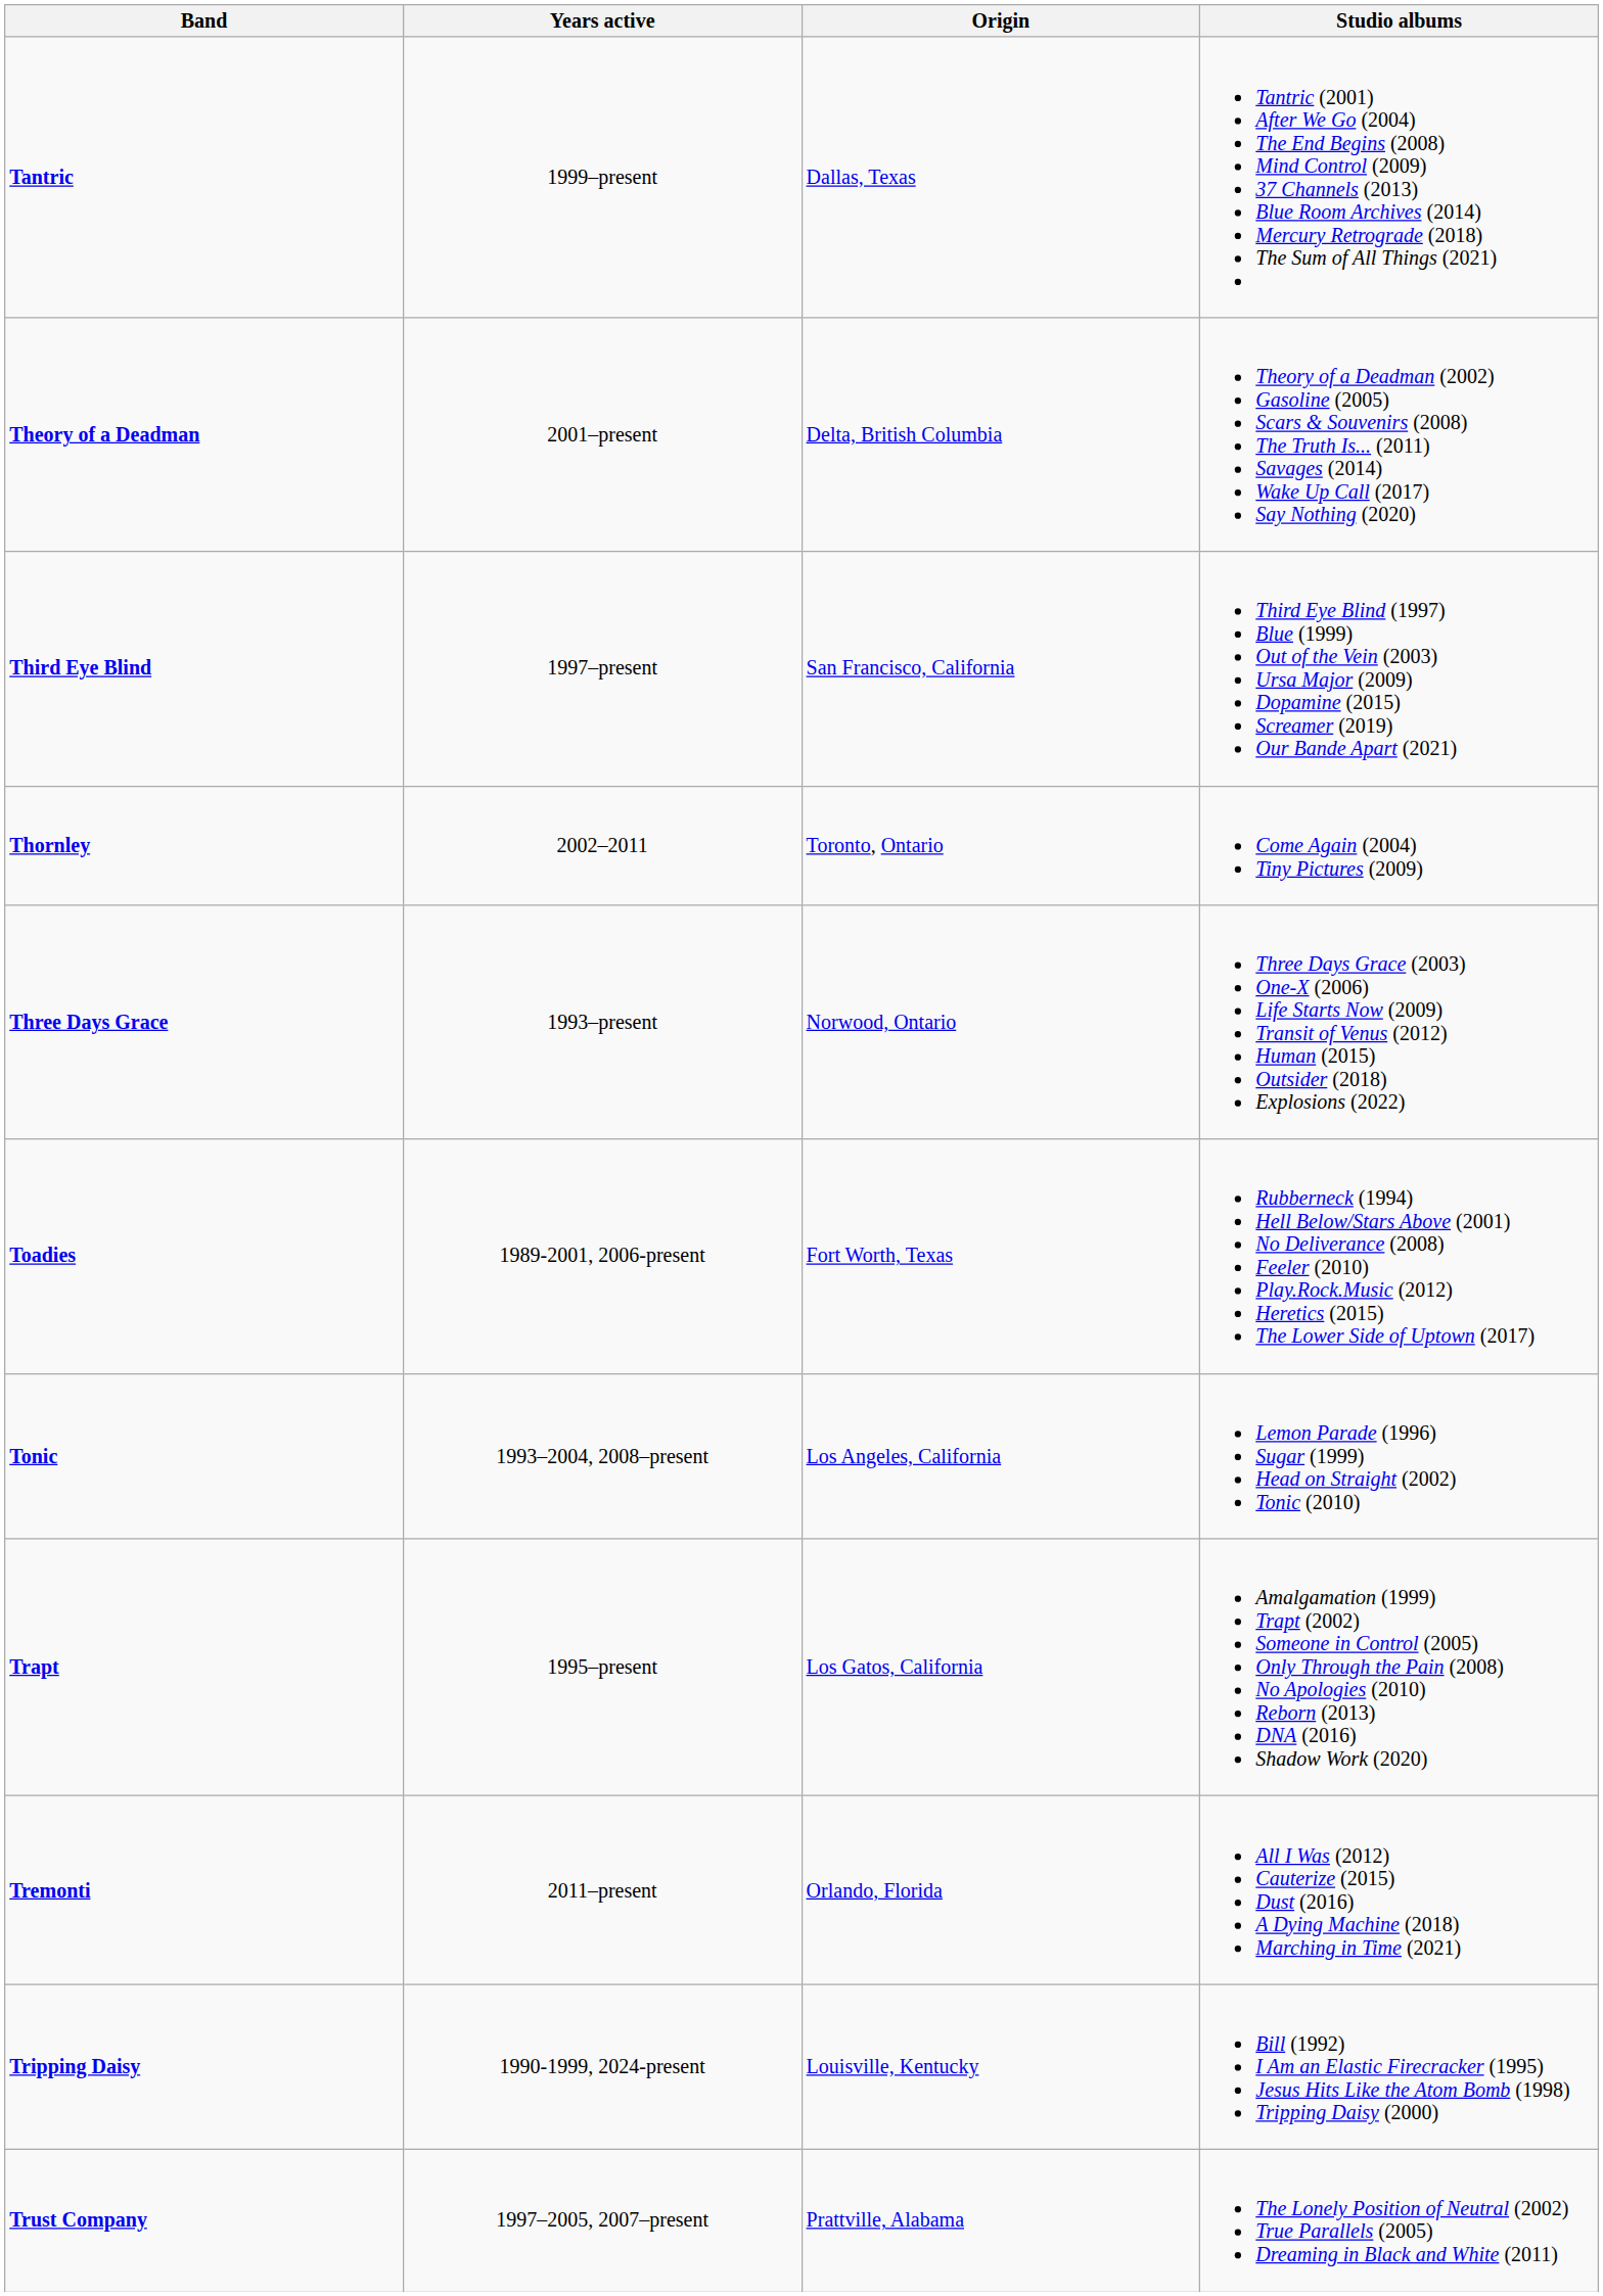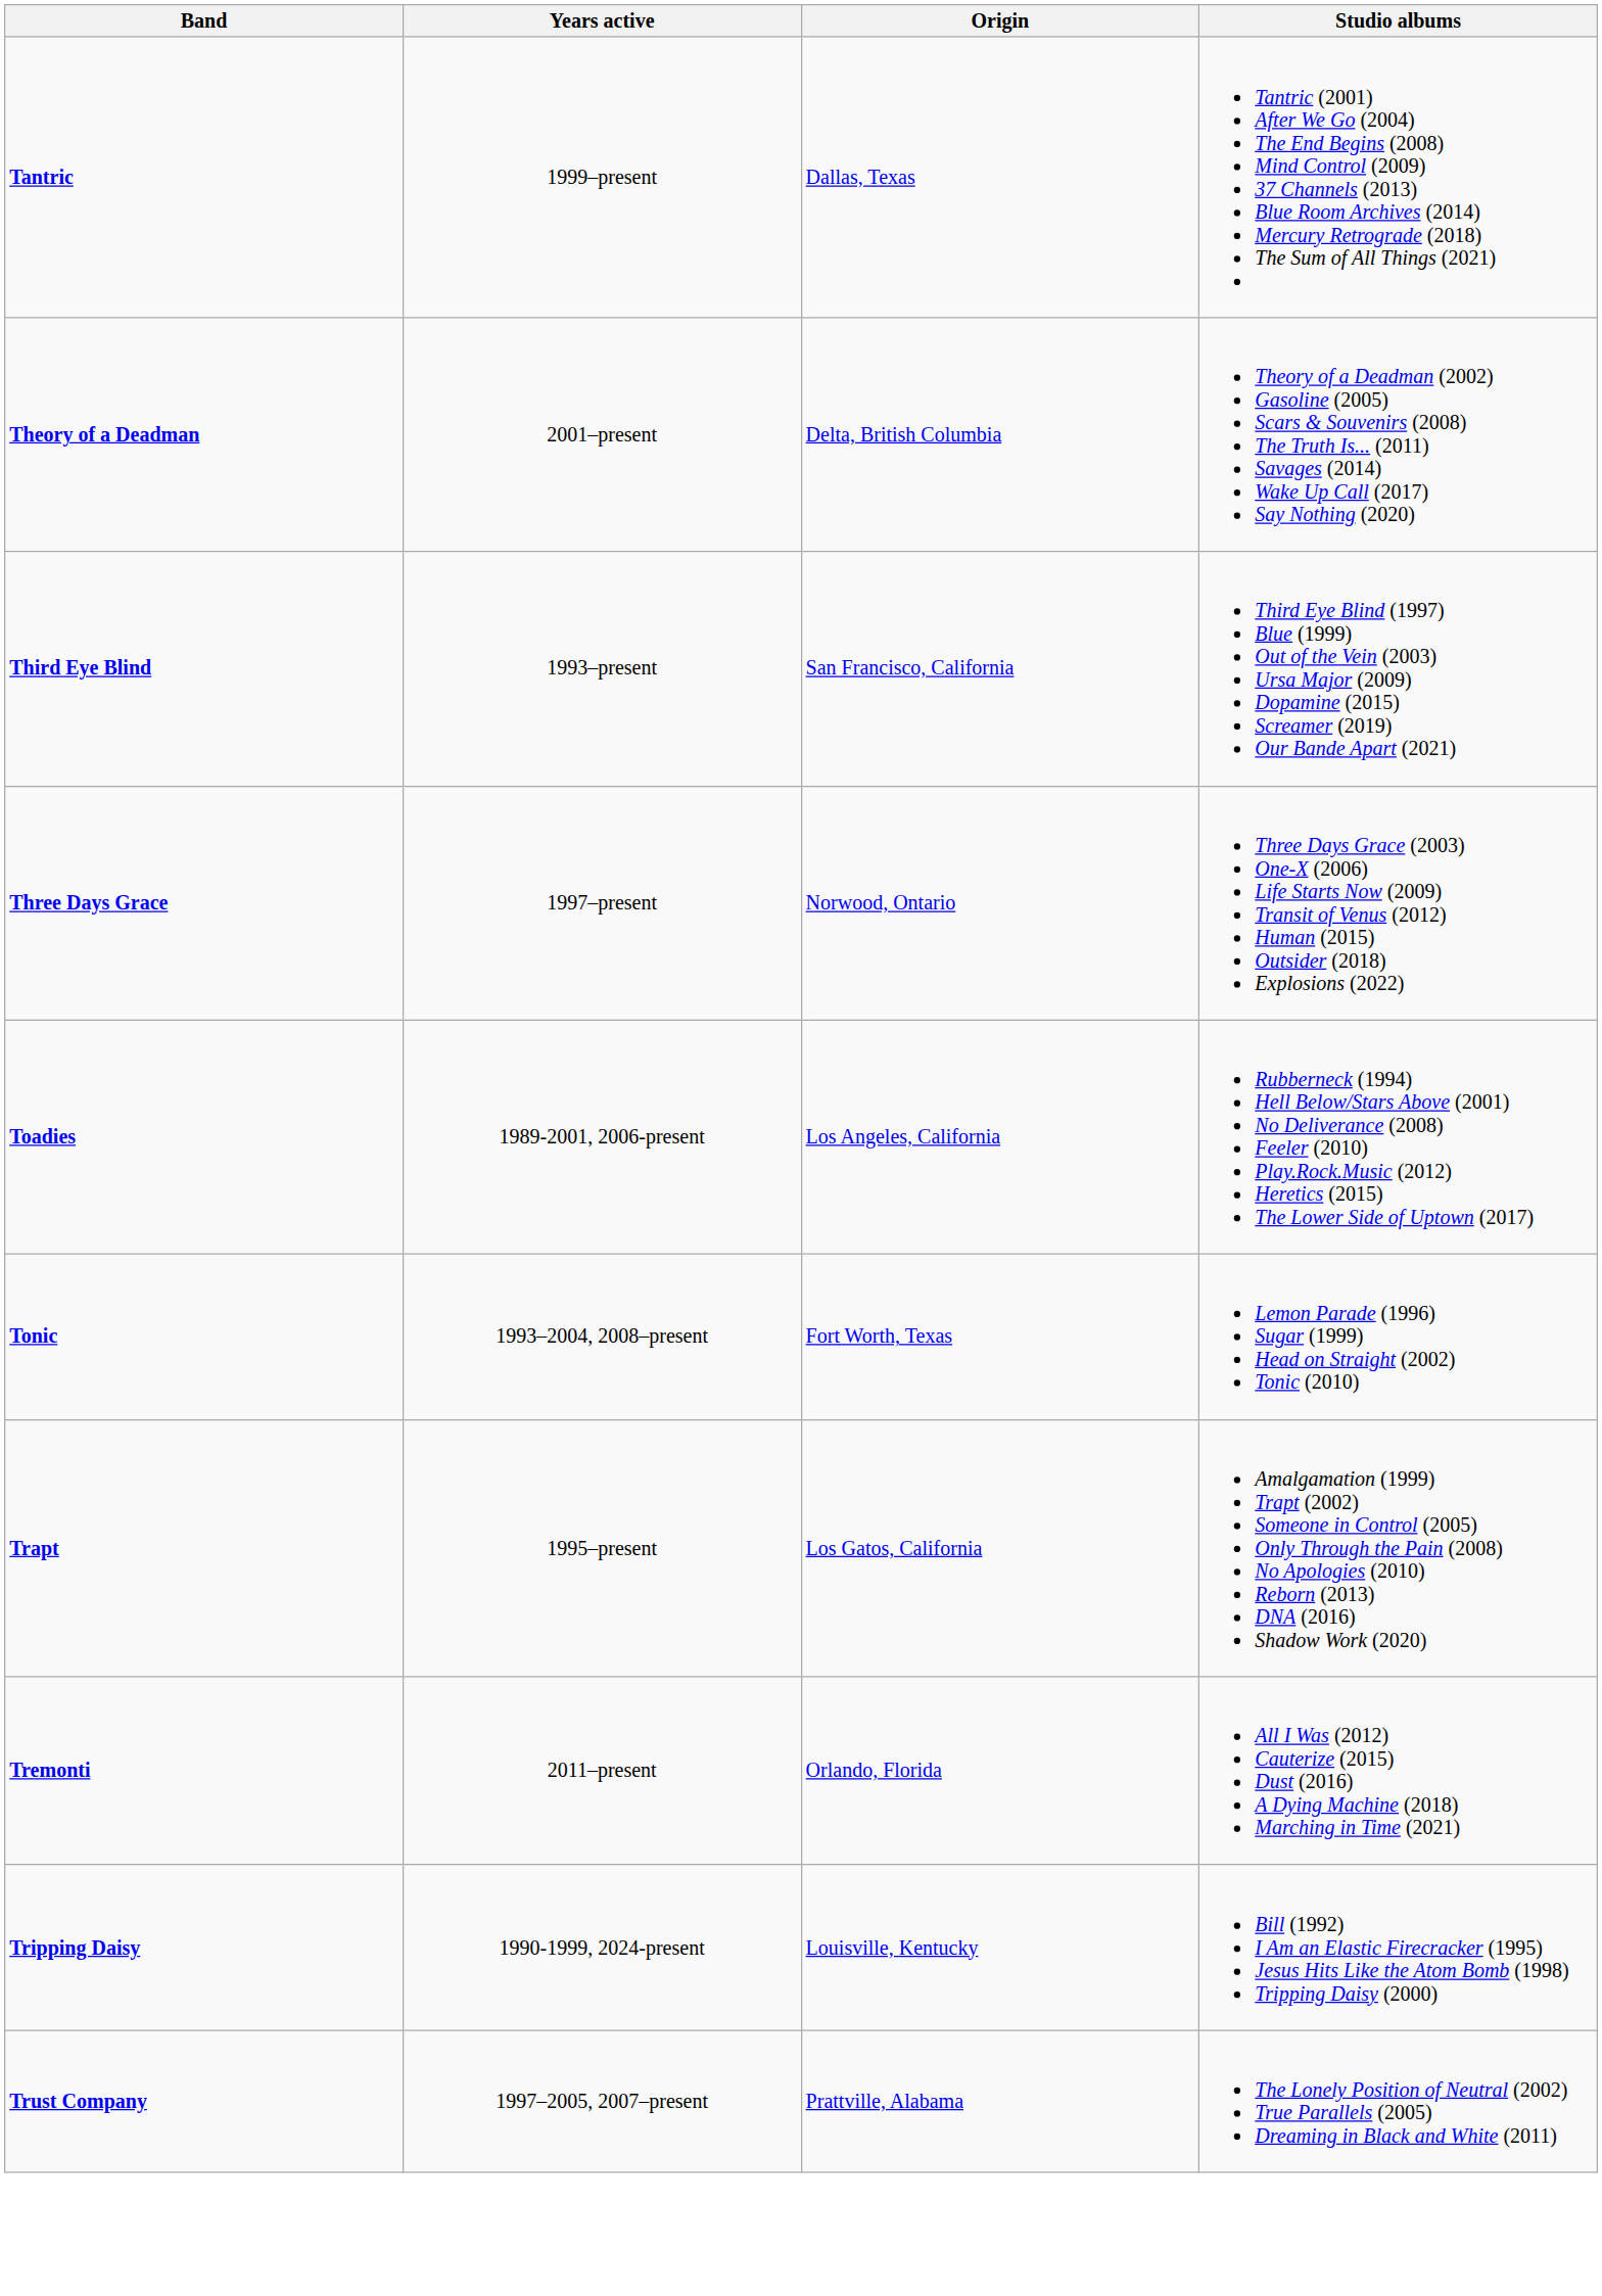Third Eye Blind | Years active: 1997–present -> 1993–present
- row: Thornley | 2002–2011 | Toronto, Ontario | Come Again (2004) Tiny Pictures (2009)
Three Days Grace | Years active: 1993–present -> 1997–present
Toadies | Origin: Fort Worth, Texas -> Los Angeles, California
Tonic | Origin: Los Angeles, California -> Fort Worth, Texas
